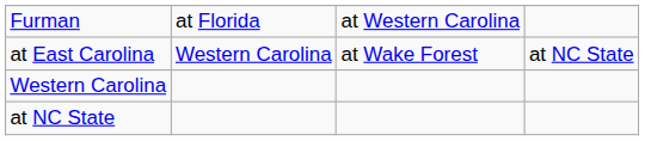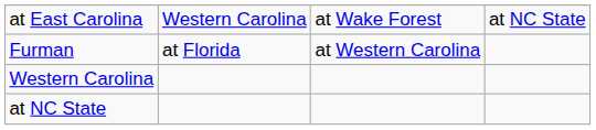rows swapped: at East Carolina <-> Furman
